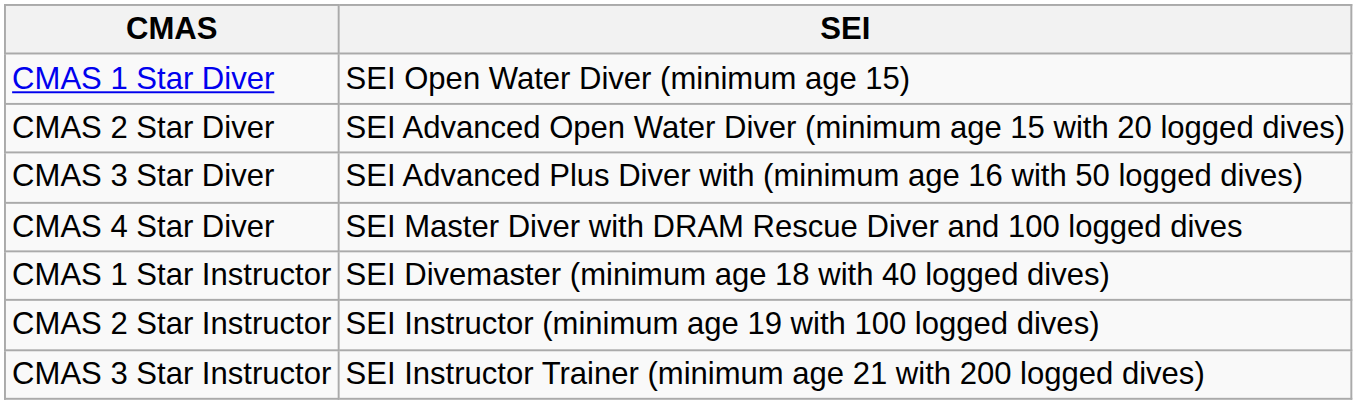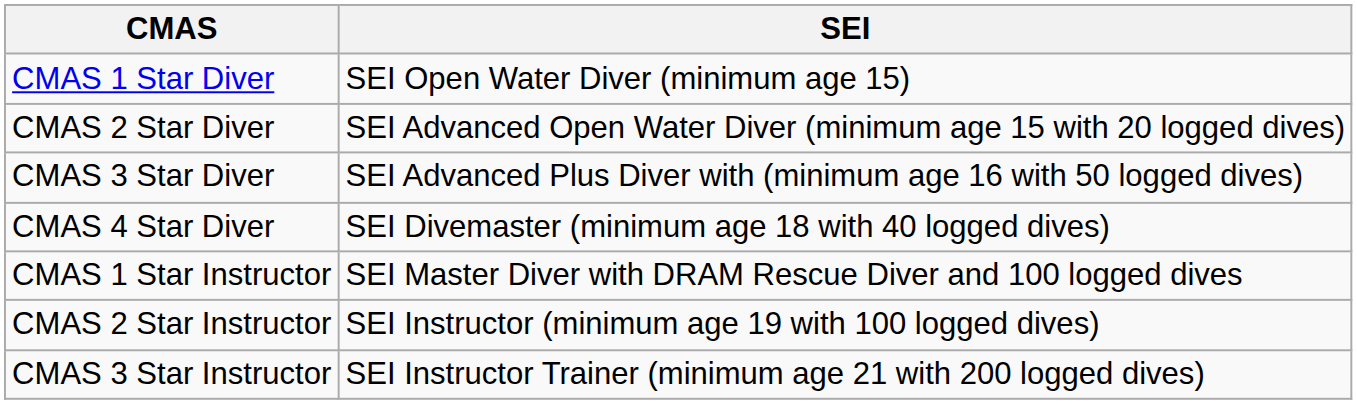CMAS 4 Star Diver | SEI: SEI Master Diver with DRAM Rescue Diver and 100 logged dives -> SEI Divemaster (minimum age 18 with 40 logged dives)
CMAS 1 Star Instructor | SEI: SEI Divemaster (minimum age 18 with 40 logged dives) -> SEI Master Diver with DRAM Rescue Diver and 100 logged dives
